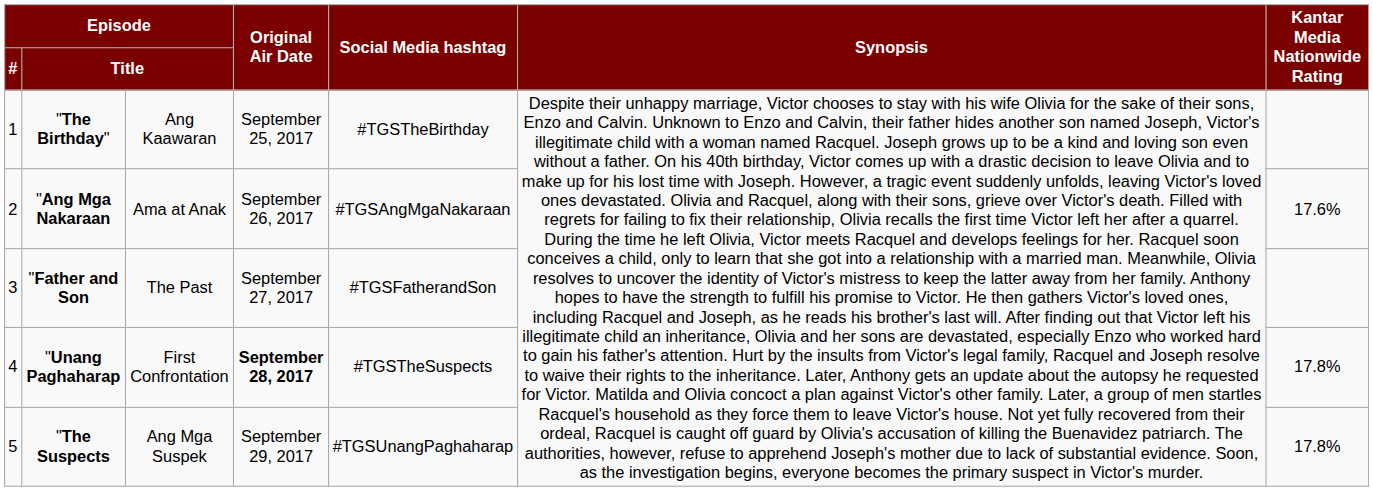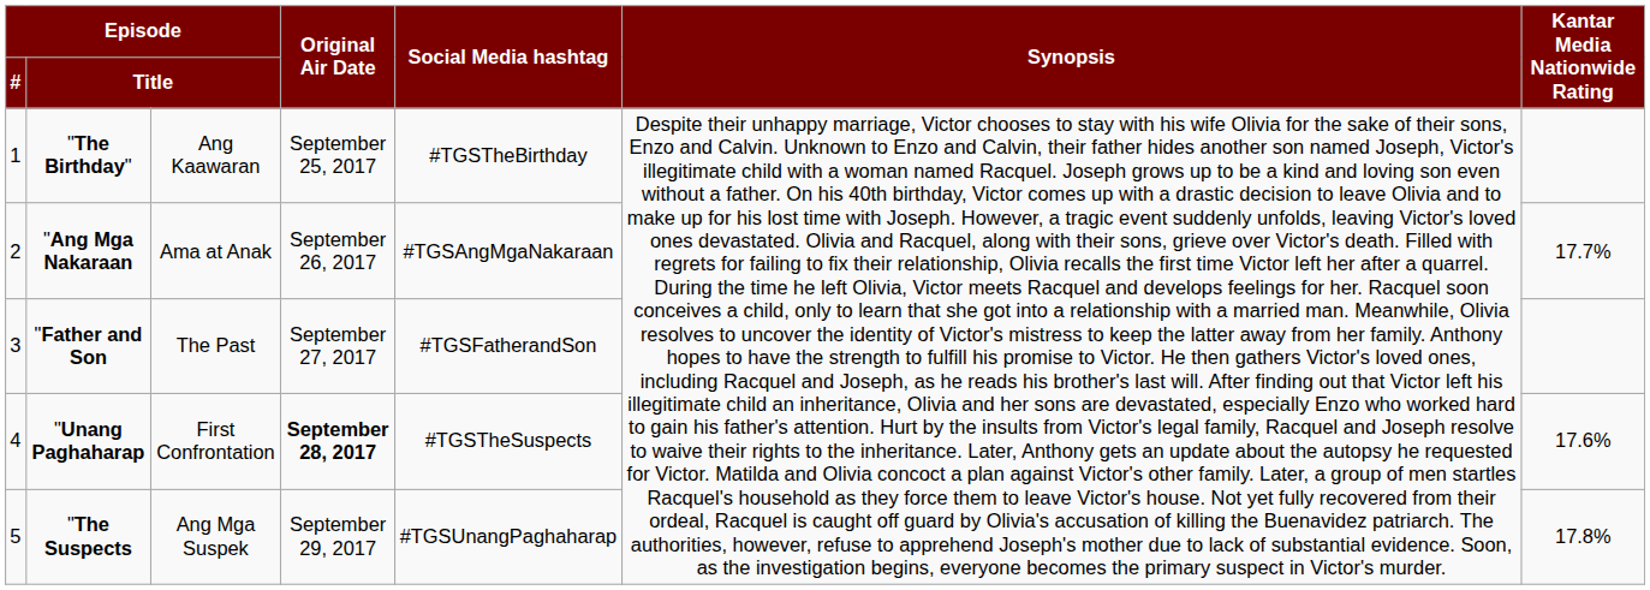"Ang Mga Nakaraan | column 7: 17.6% -> 17.7%
"Unang Paghaharap | column 7: 17.8% -> 17.6%
